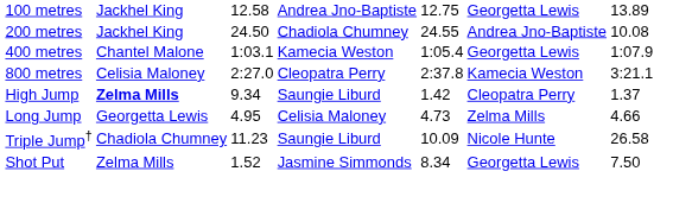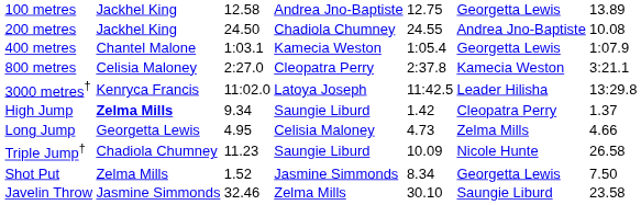+ row: 3000 metres† | Kenryca Francis | 11:02.0 | Latoya Joseph | 11:42.5 | Leader Hilisha | 13:29.8
+ row: Javelin Throw | Jasmine Simmonds | 32.46 | Zelma Mills | 30.10 | Saungie Liburd | 23.58
